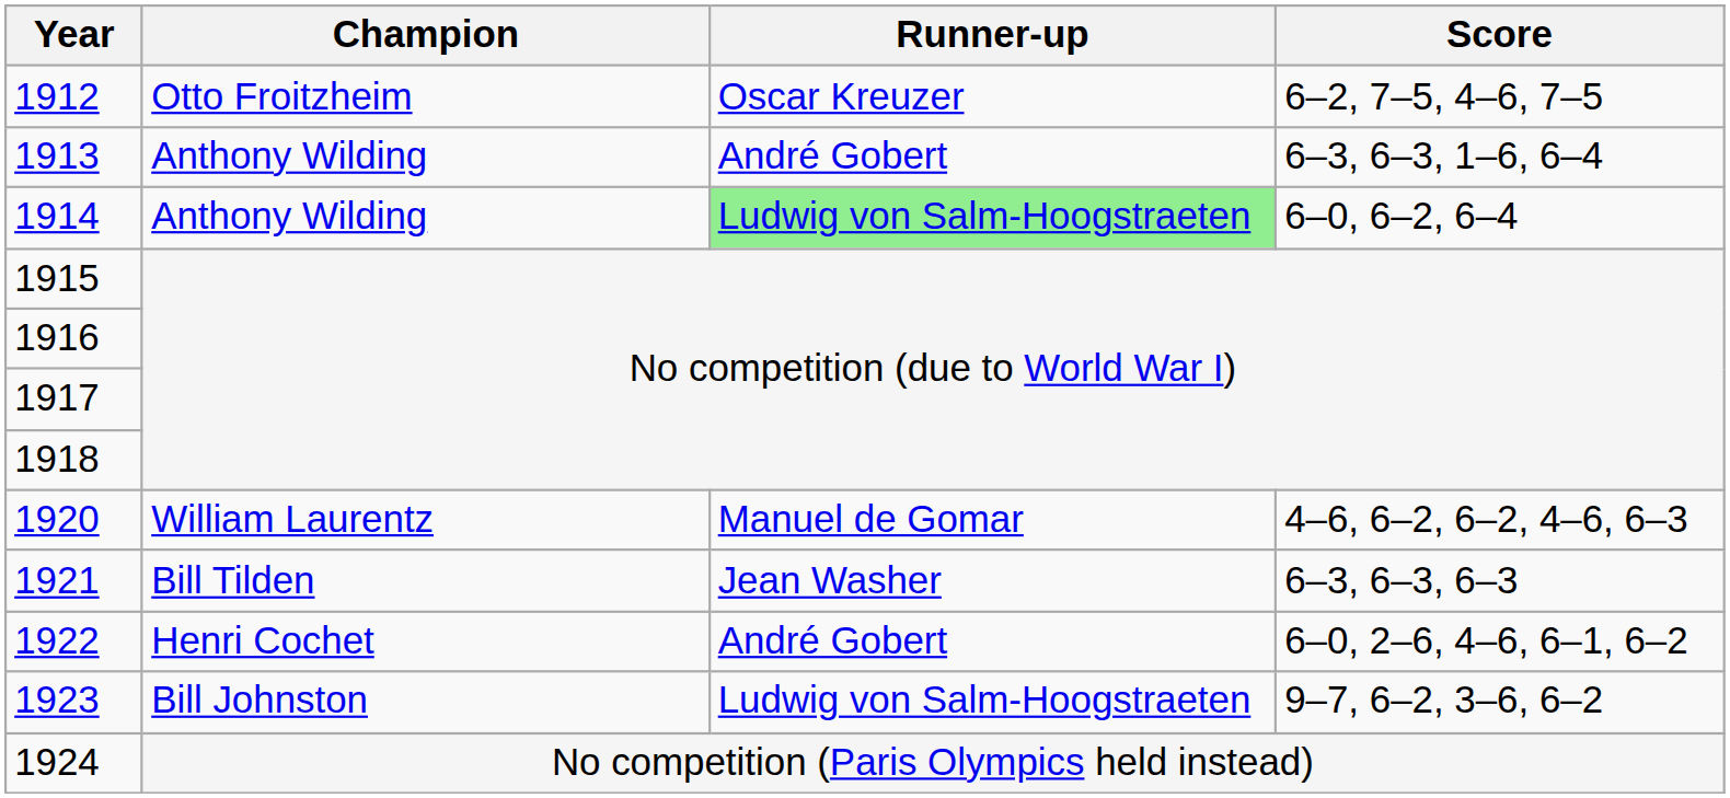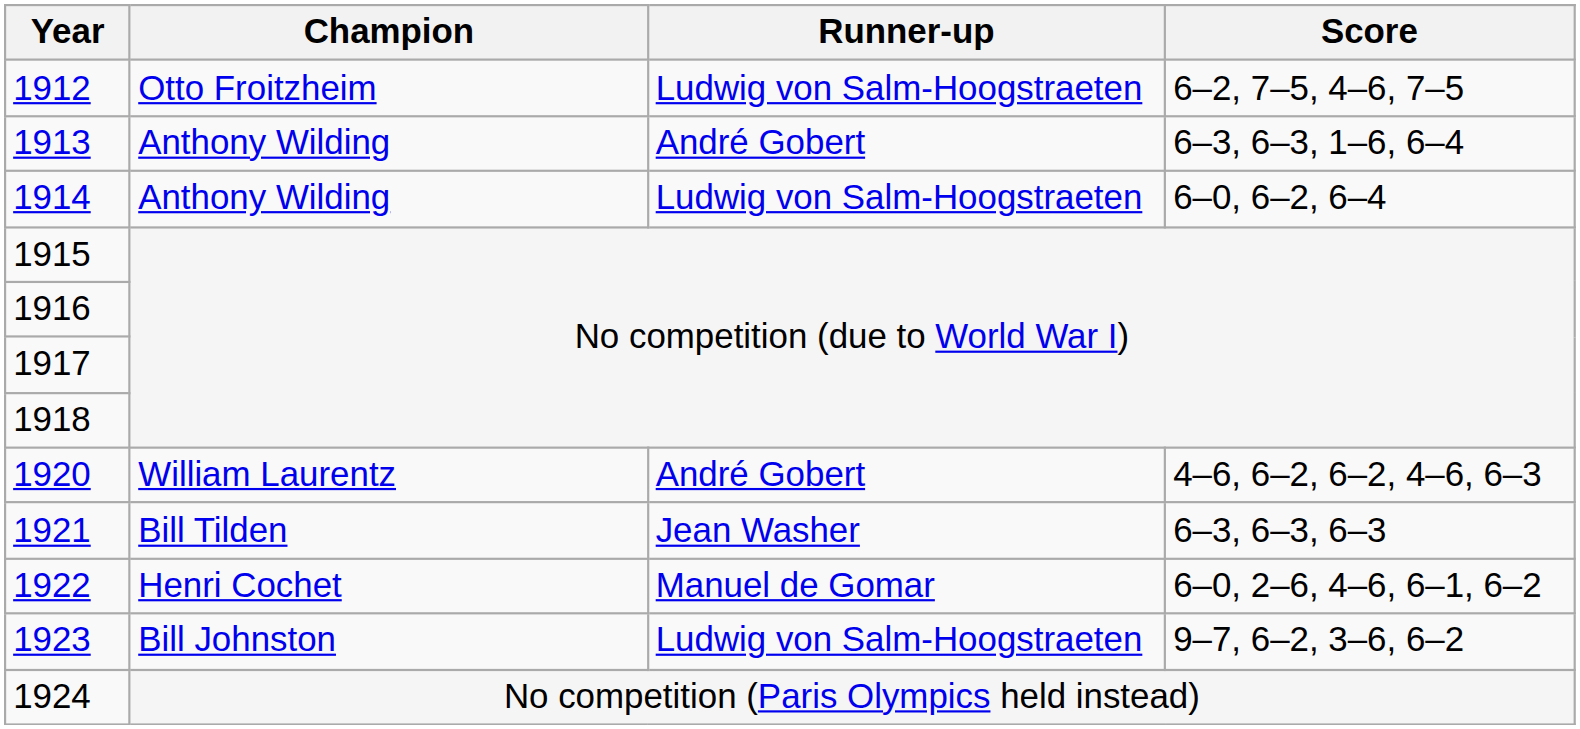1912 | Runner-up: Oscar Kreuzer -> Ludwig von Salm-Hoogstraeten
1914 | Runner-up: lightgreen background -> no background
1920 | Runner-up: Manuel de Gomar -> André Gobert
1922 | Runner-up: André Gobert -> Manuel de Gomar
